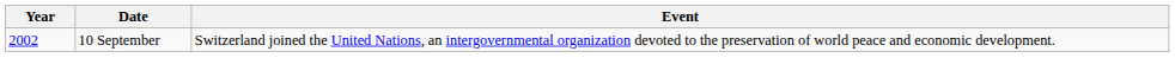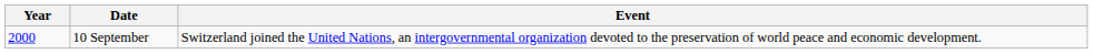10 September | Year: 2002 -> 2000
